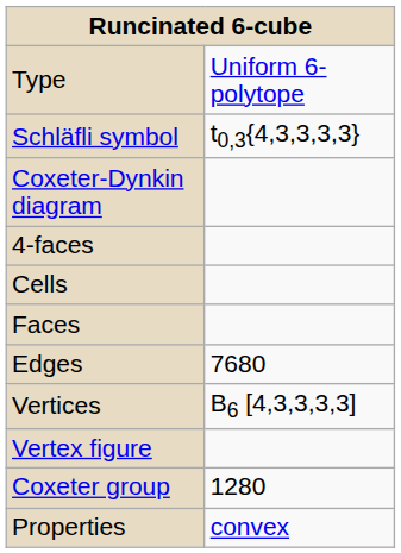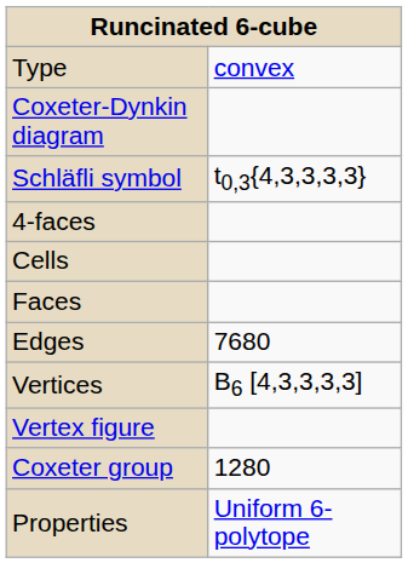Type | column 2: Uniform 6-polytope -> convex
rows swapped: Schläfli symbol <-> Coxeter-Dynkin diagram
Properties | column 2: convex -> Uniform 6-polytope
